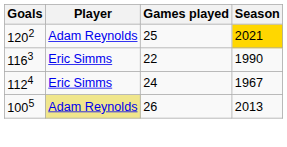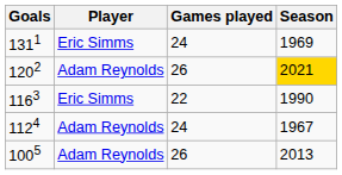+ row: 1311 | Eric Simms | 24 | 1969
1202 | Games played: 25 -> 26
1124 | Player: Eric Simms -> Adam Reynolds
1005 | Player: khaki background -> no background
